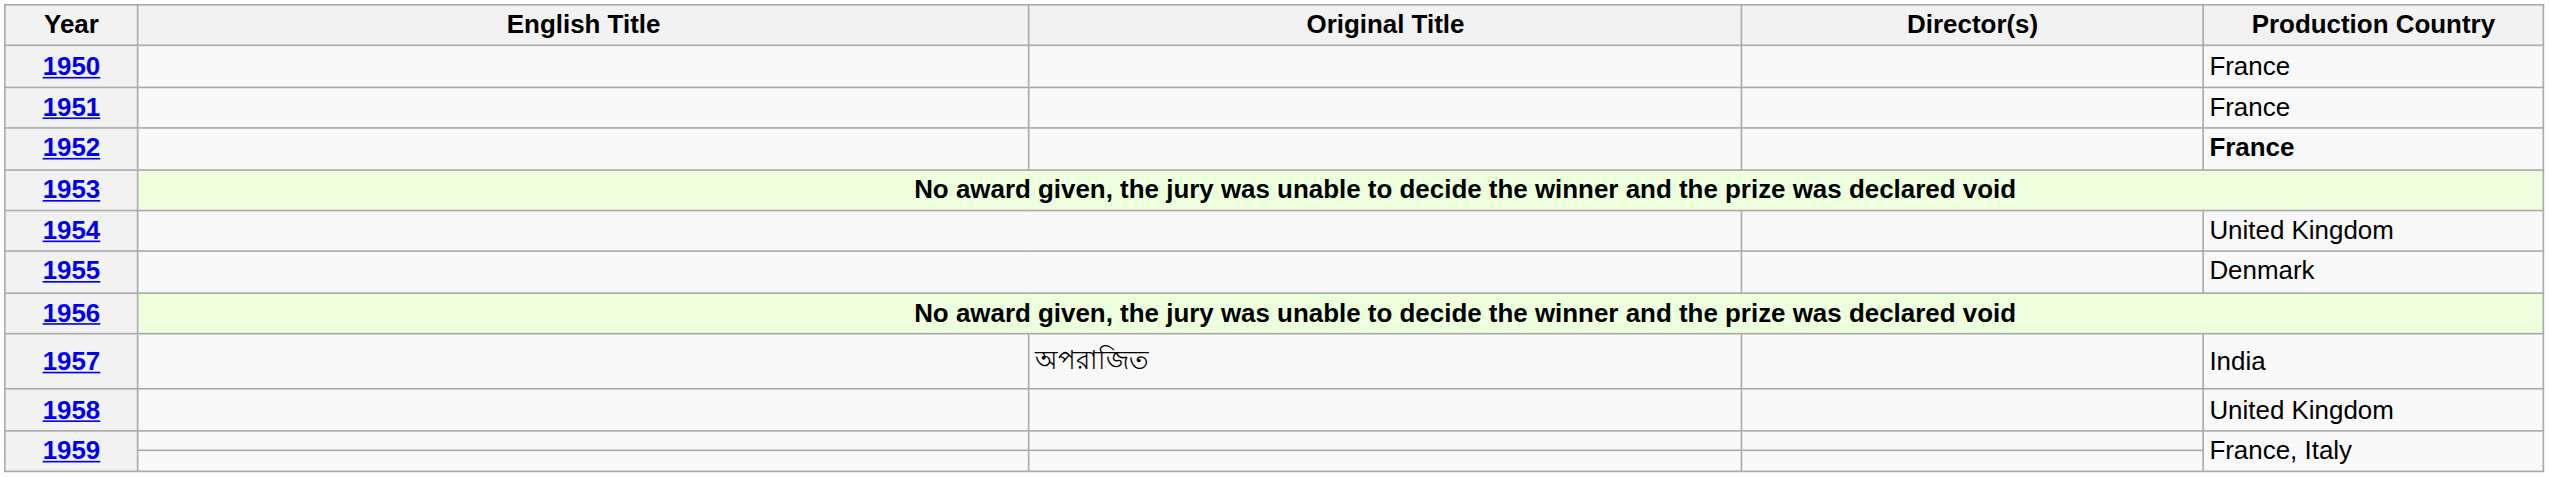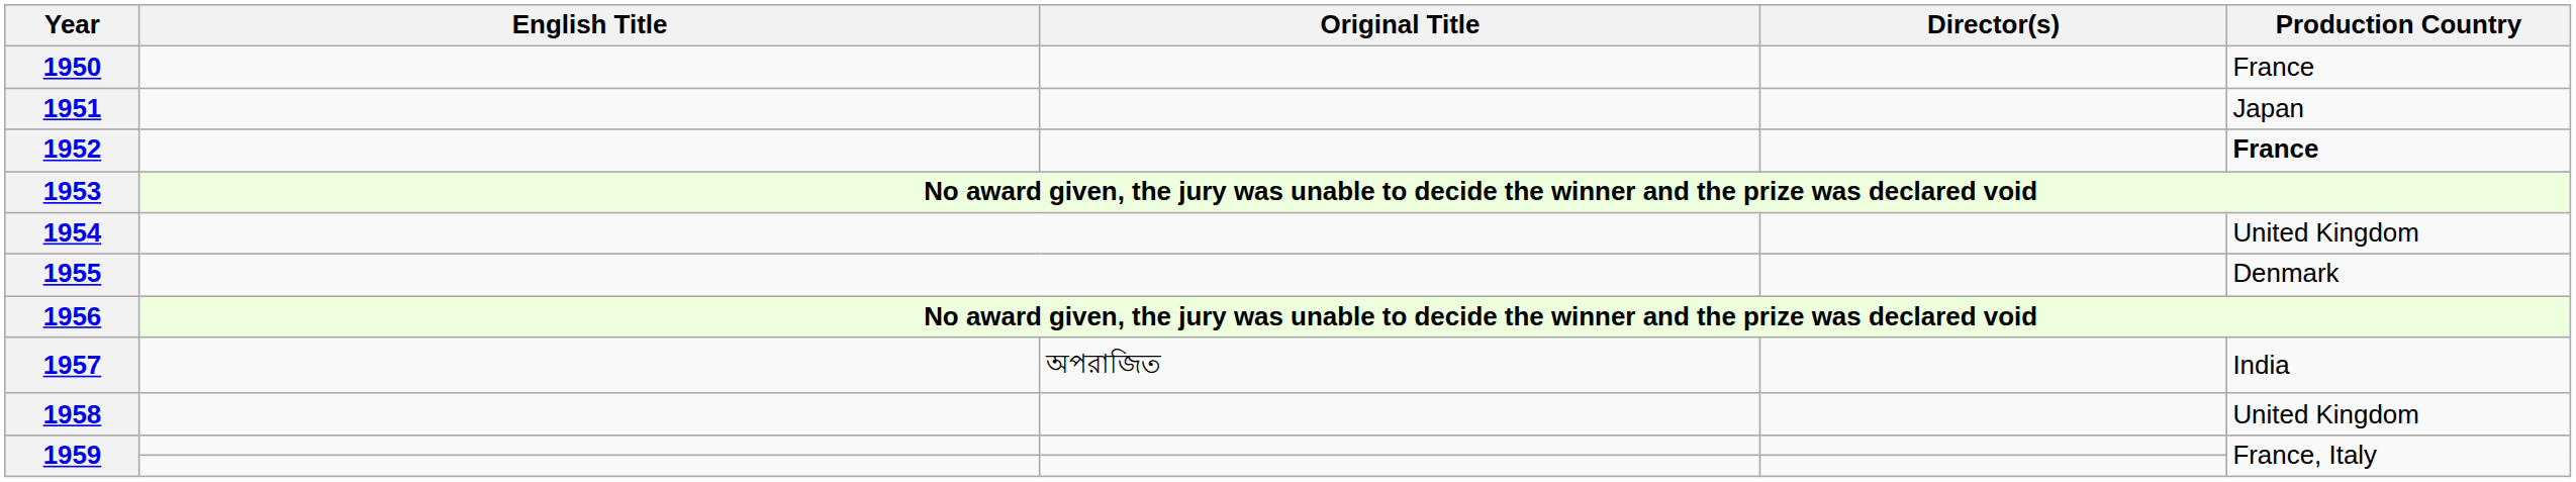1951 | Production Country: France -> Japan
